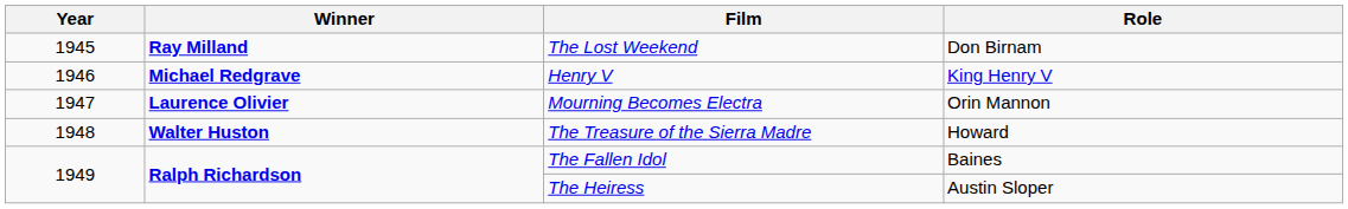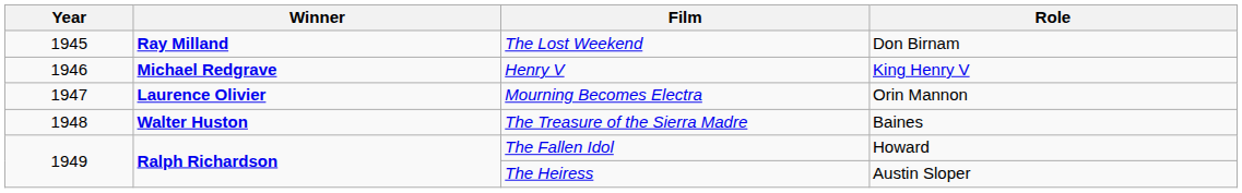The Treasure of the Sierra Madre | Role: Howard -> Baines
The Fallen Idol | Role: Baines -> Howard
